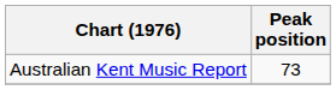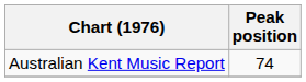Australian Kent Music Report | Peak position: 73 -> 74
